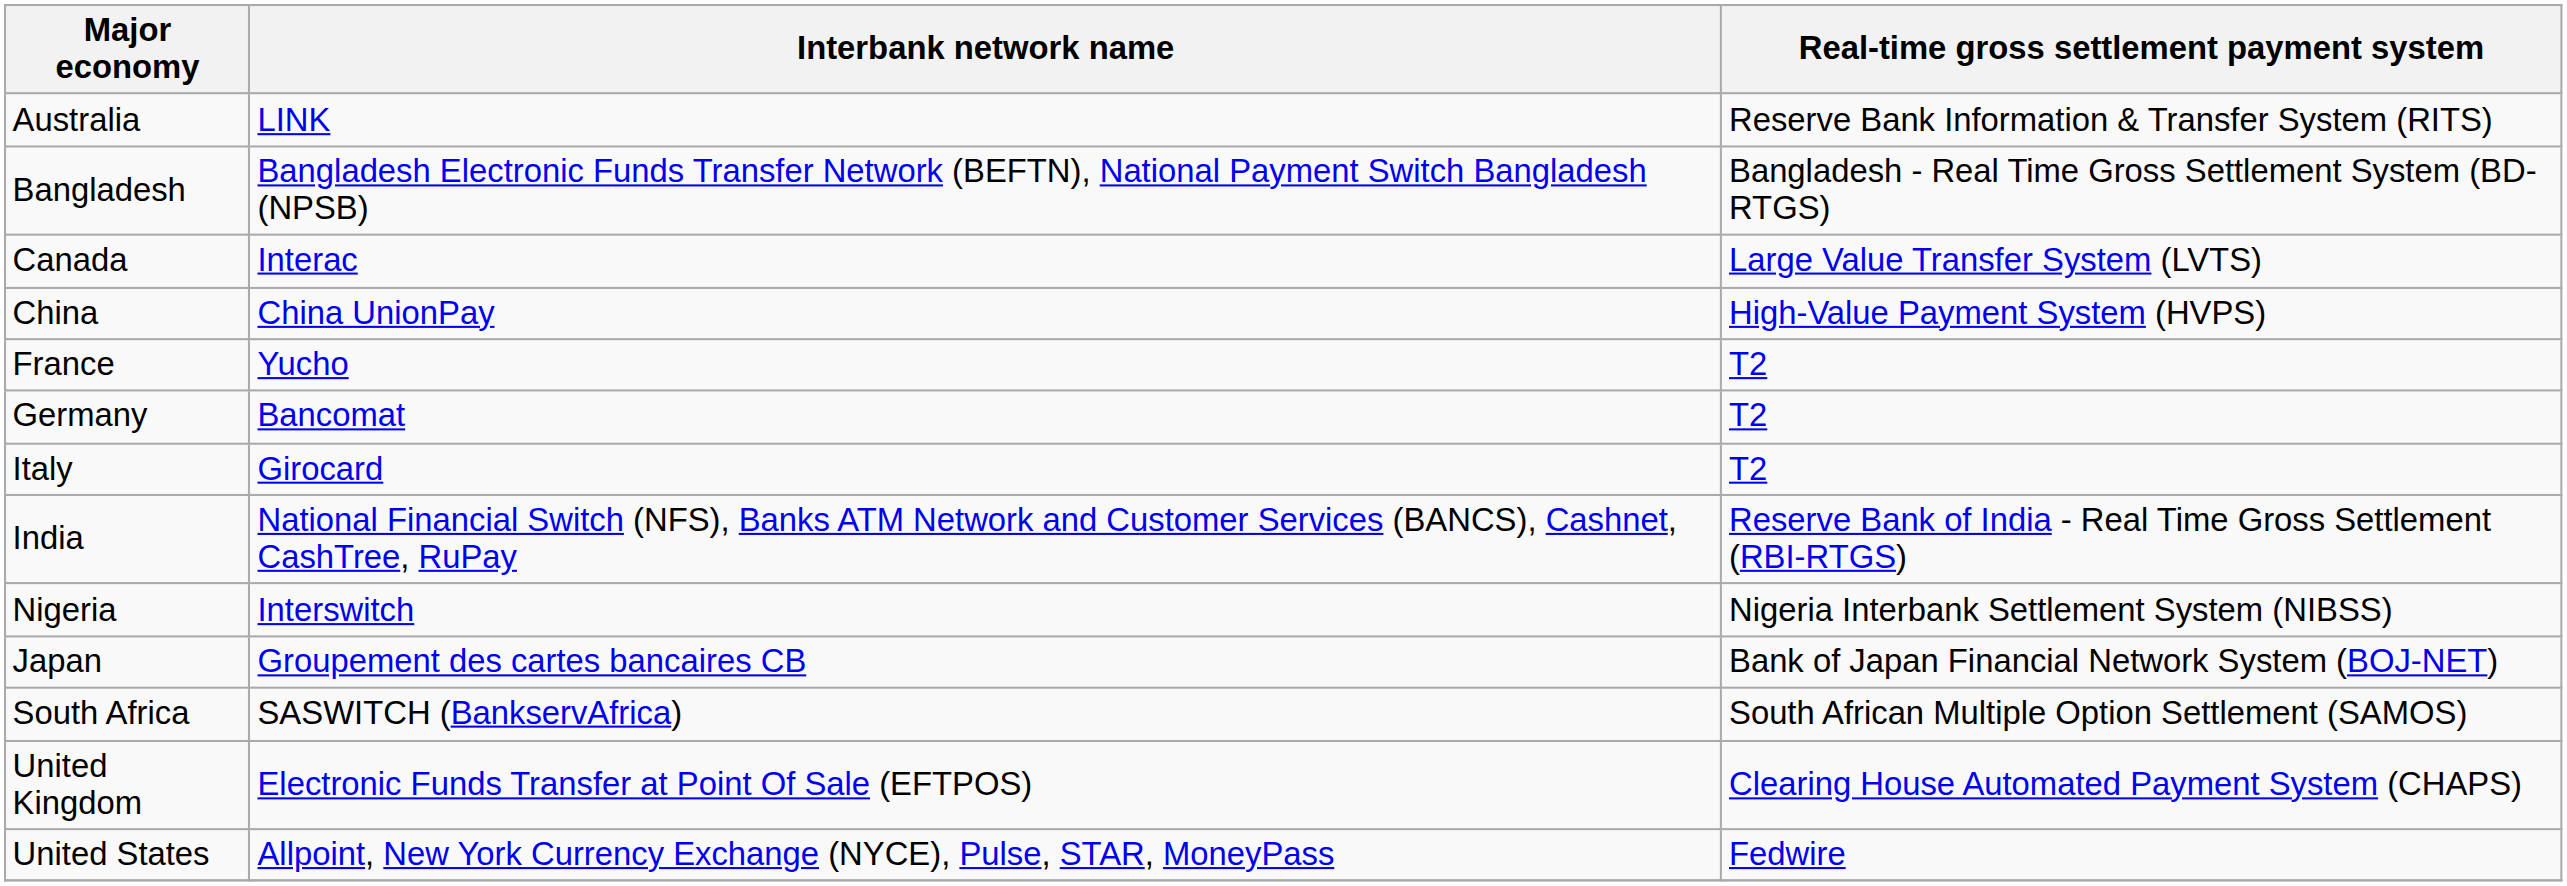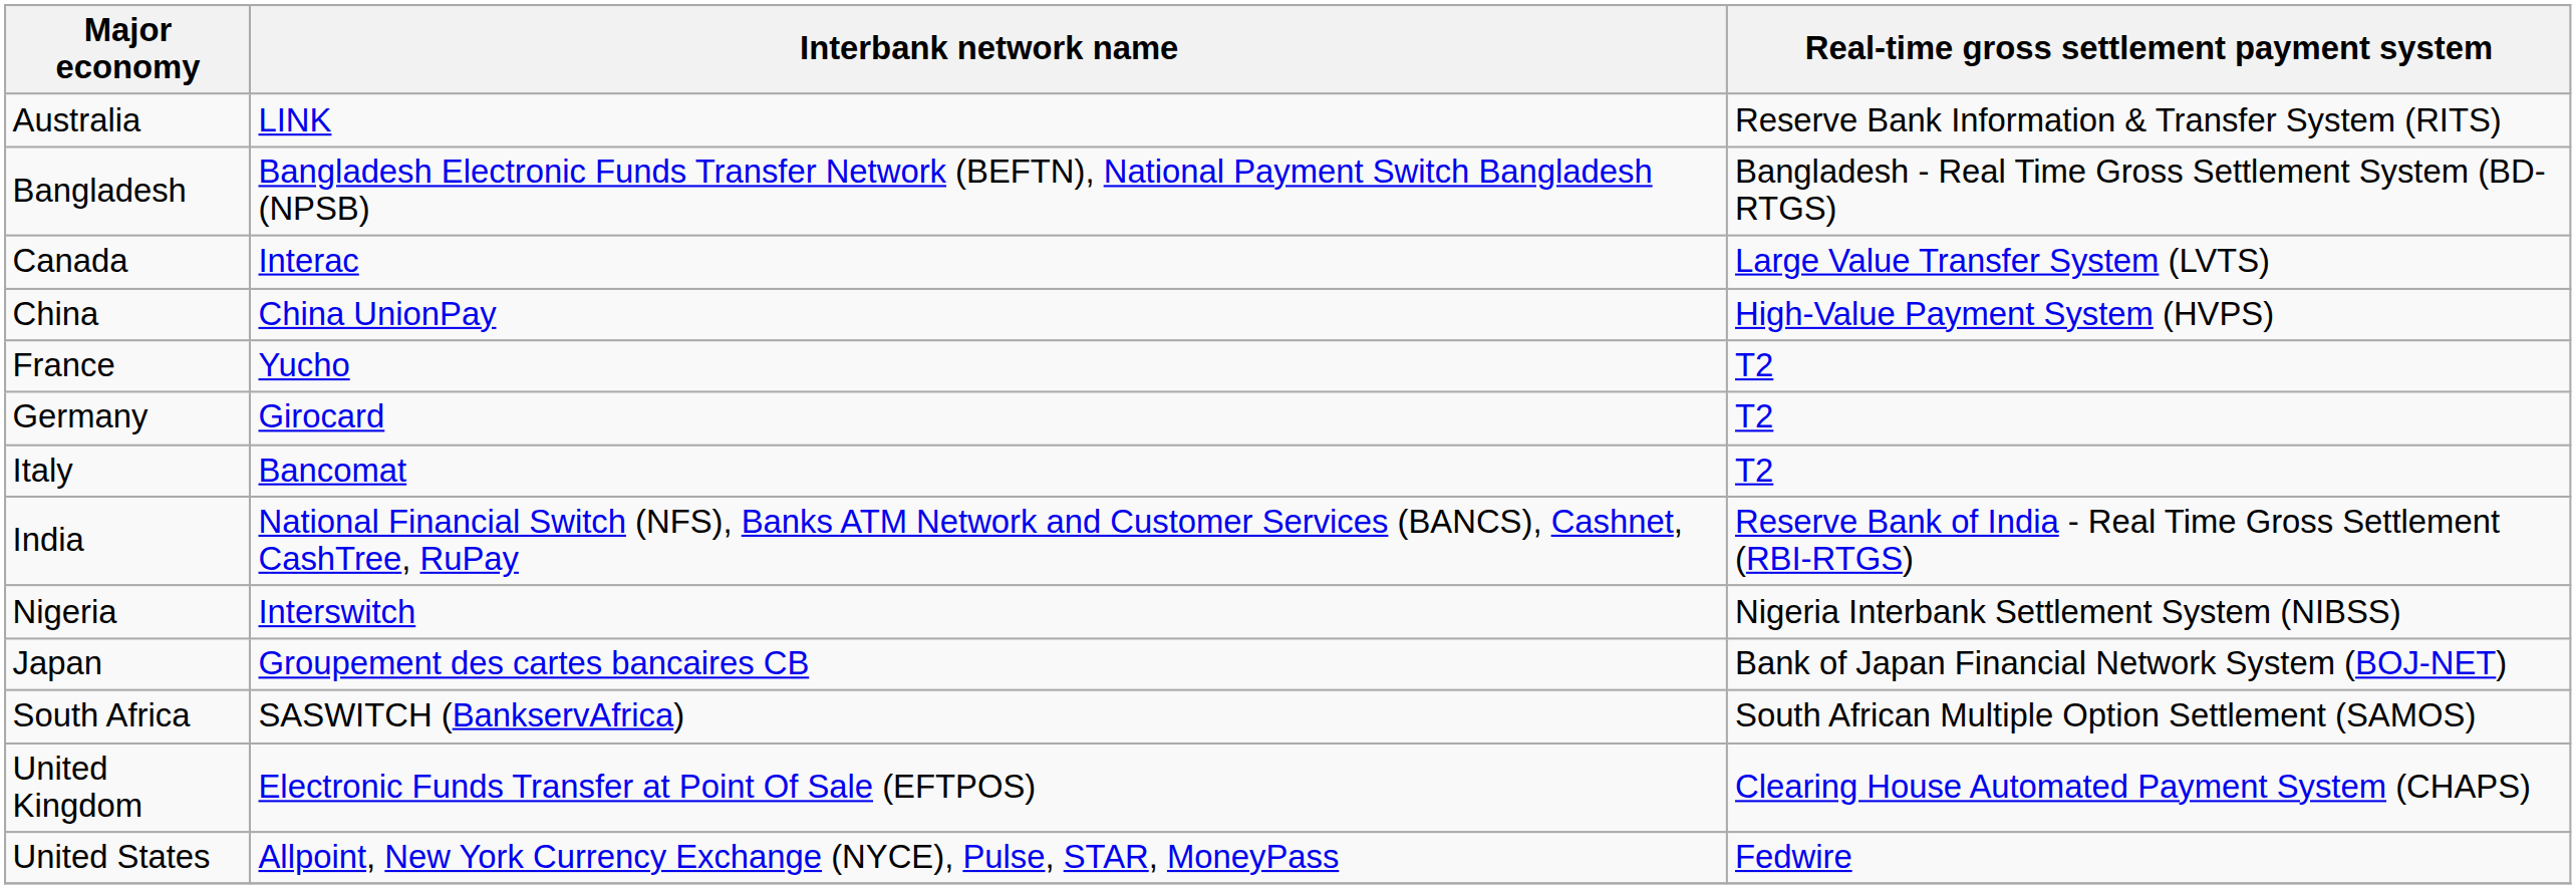Germany | Interbank network name: Bancomat -> Girocard
Italy | Interbank network name: Girocard -> Bancomat
